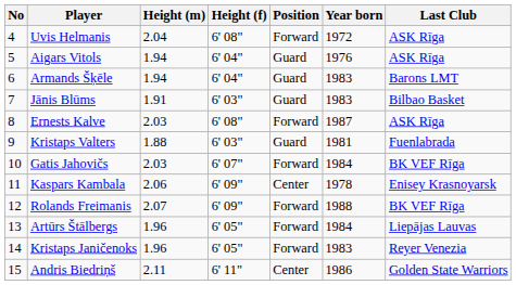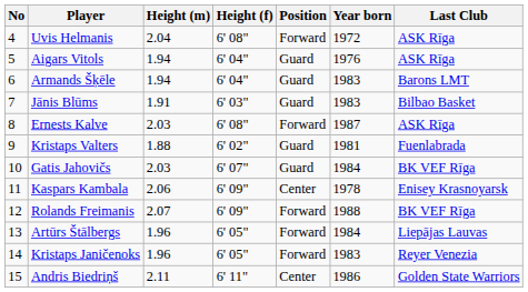Kristaps Valters | Height (f): 6' 03" -> 6' 02"
Gatis Jahovičs | Position: Forward -> Guard
